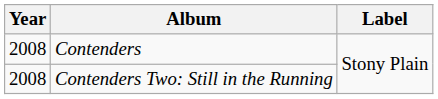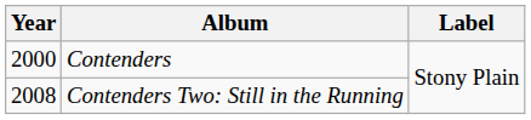Contenders | Year: 2008 -> 2000
